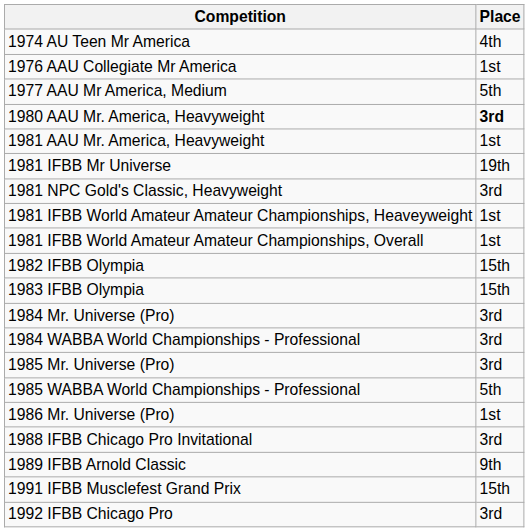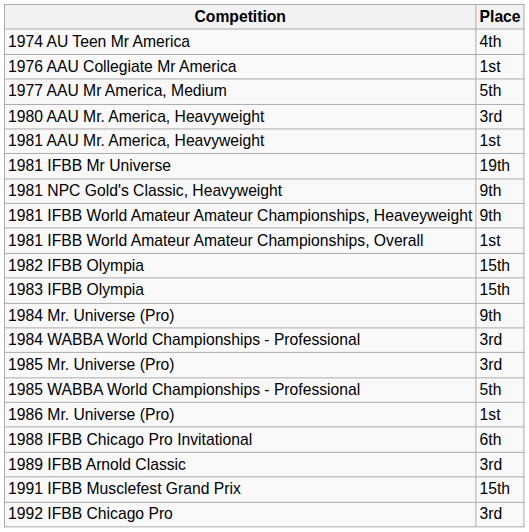1980 AAU Mr. America, Heavyweight | Place: bold -> normal
1981 NPC Gold's Classic, Heavyweight | Place: 3rd -> 9th
1981 IFBB World Amateur Amateur Championships, Heaveyweight | Place: 1st -> 9th
1984 Mr. Universe (Pro) | Place: 3rd -> 9th
1988 IFBB Chicago Pro Invitational | Place: 3rd -> 6th
1989 IFBB Arnold Classic | Place: 9th -> 3rd
